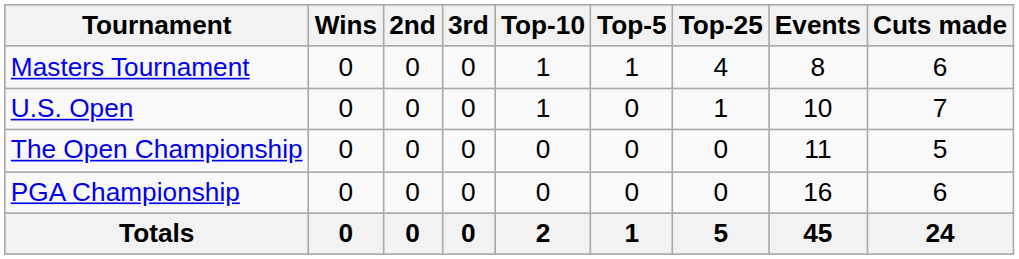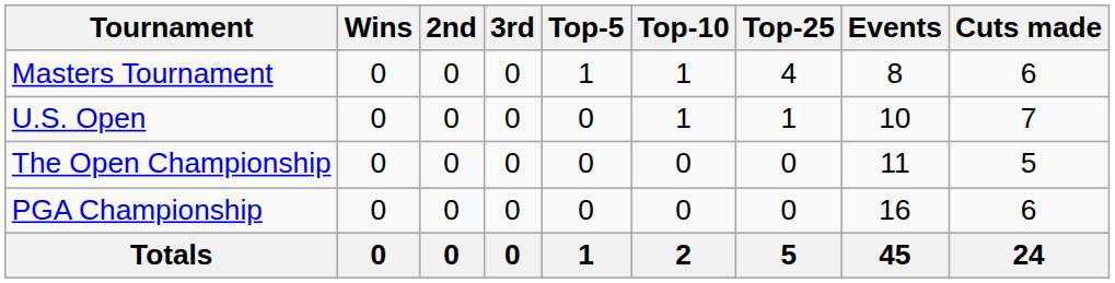columns swapped: Top-5 <-> Top-10
